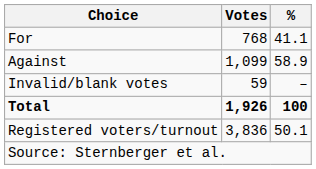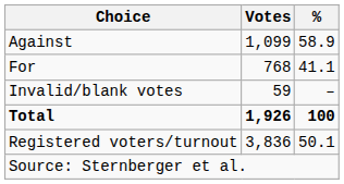rows swapped: For <-> Against
